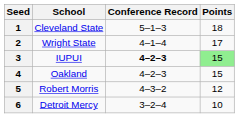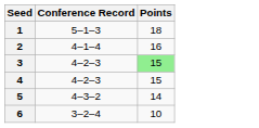- column: School | Cleveland State | Wright State | IUPUI | Oakland | Robert Morris | Detroit Mercy
2 | Points: 17 -> 16
3 | Conference Record: bold -> normal
5 | Points: 12 -> 14
